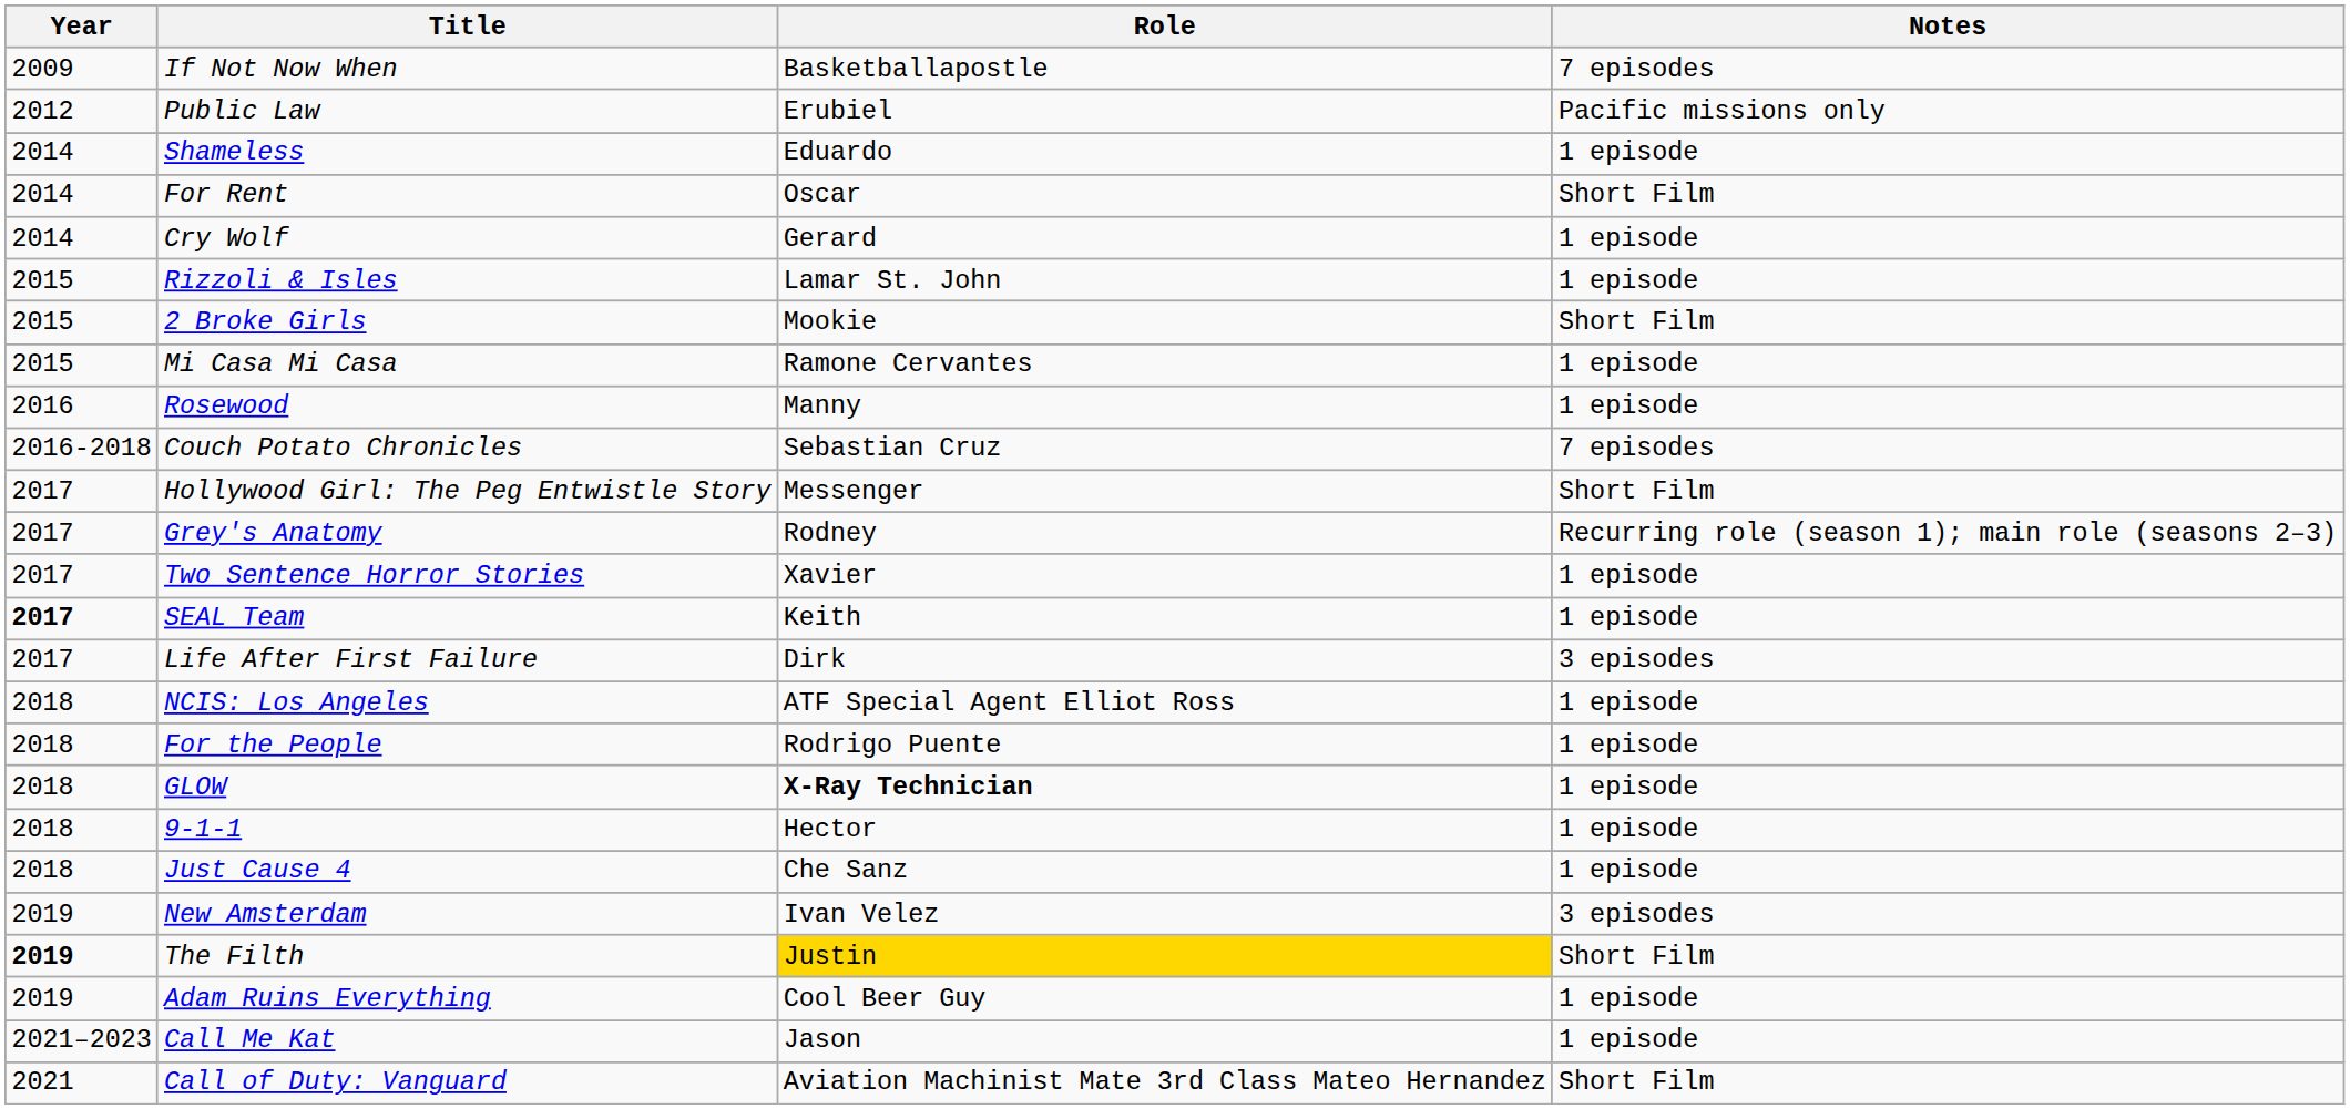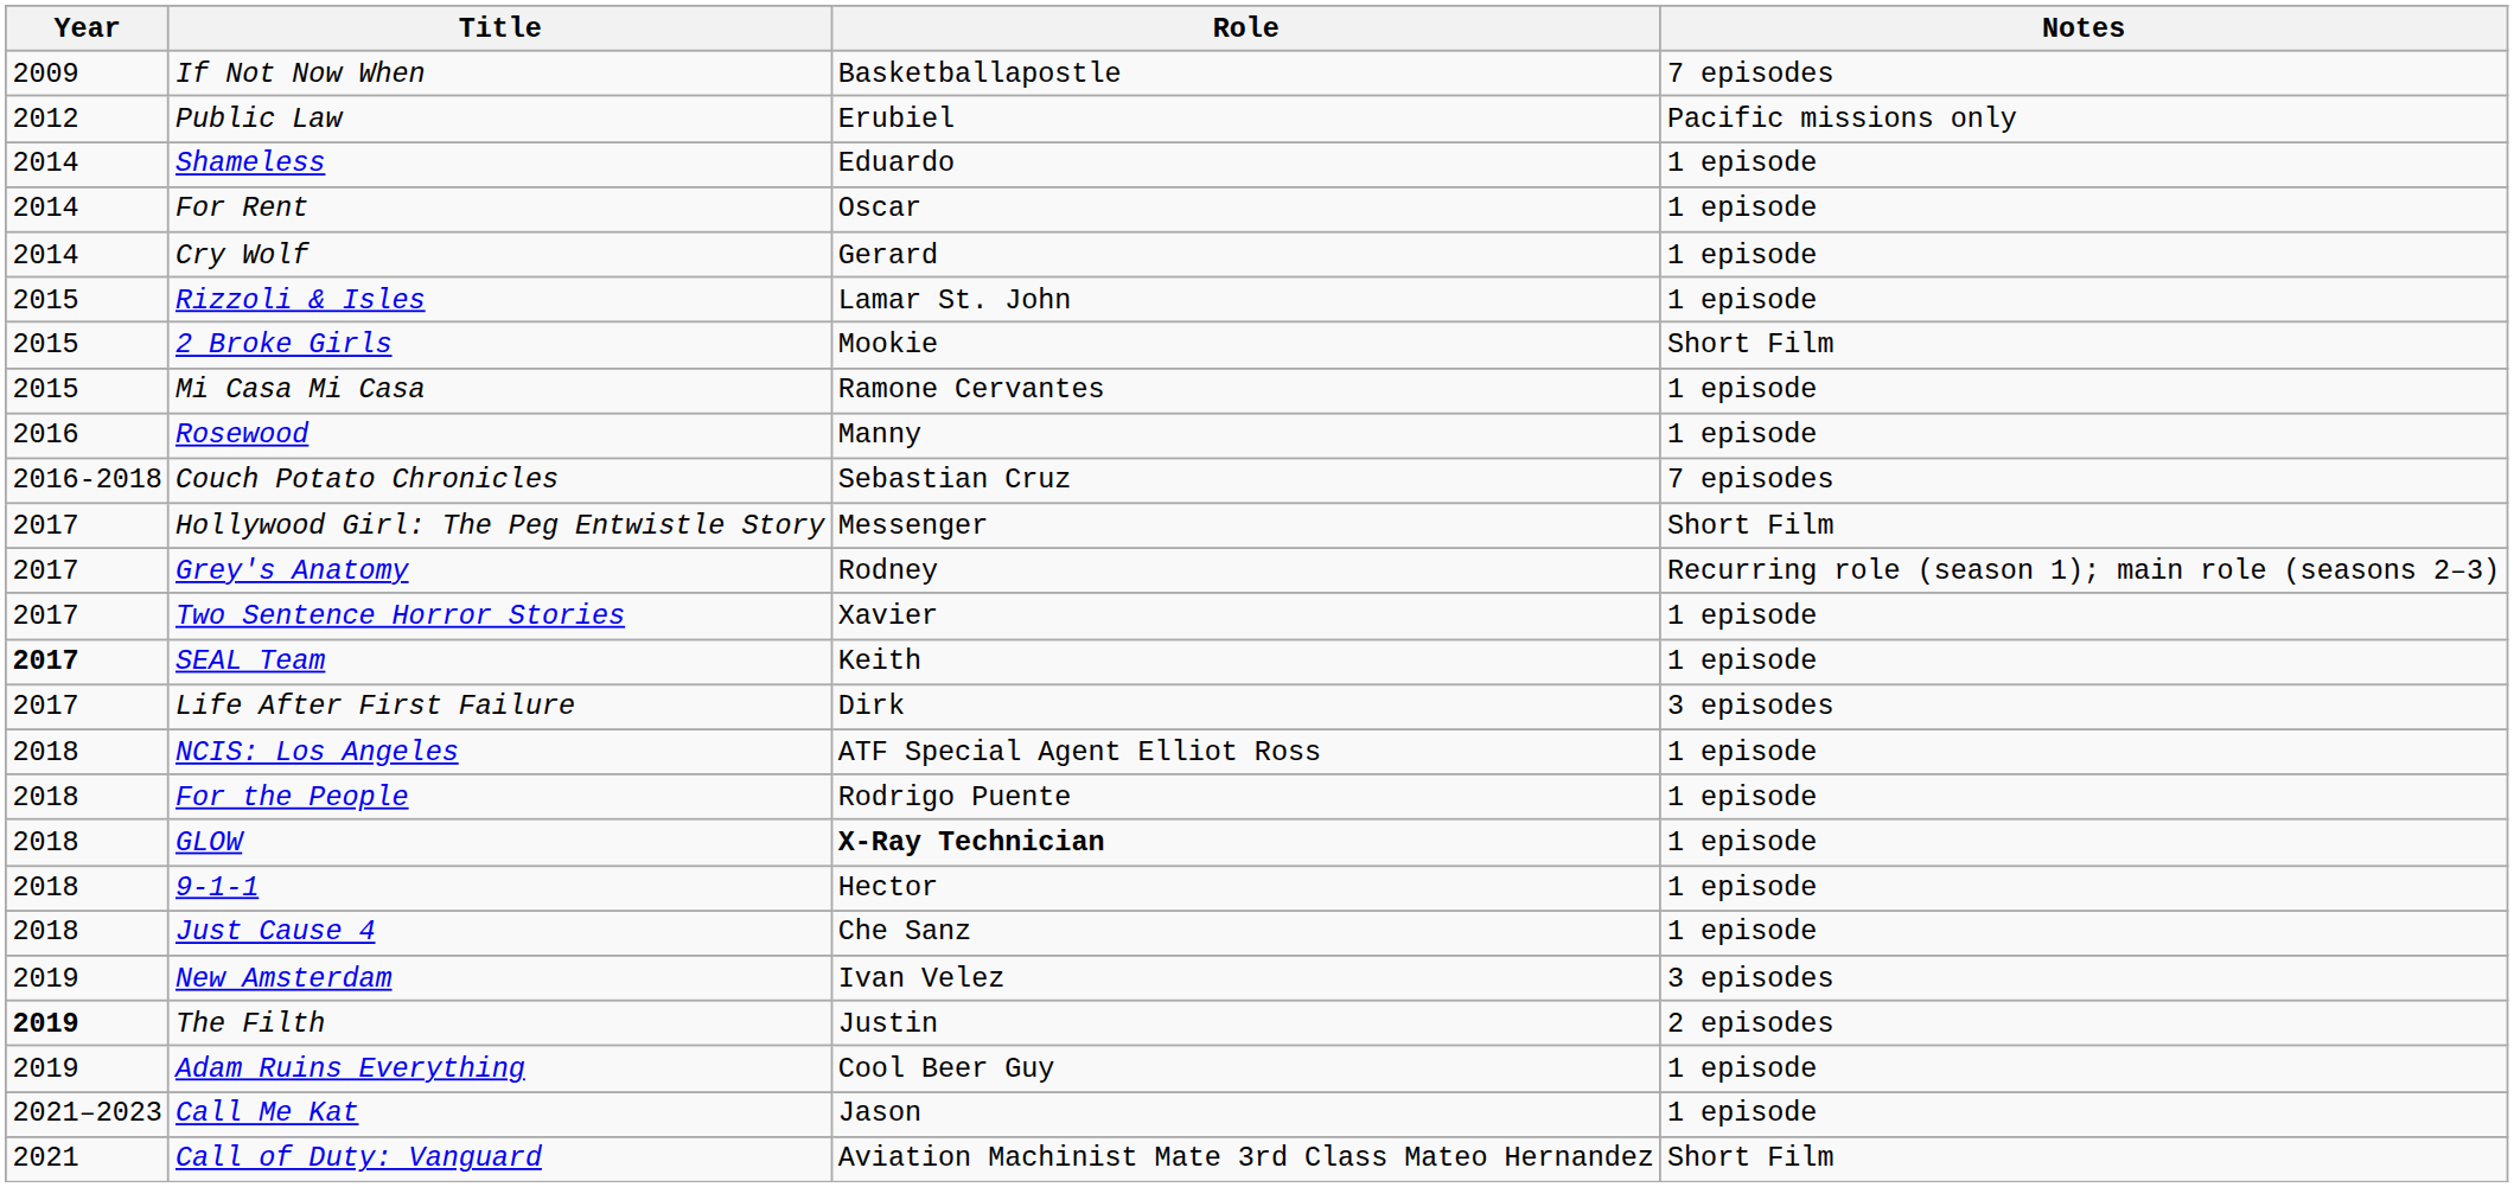For Rent | Notes: Short Film -> 1 episode
The Filth | Role: gold background -> no background
The Filth | Notes: Short Film -> 2 episodes
